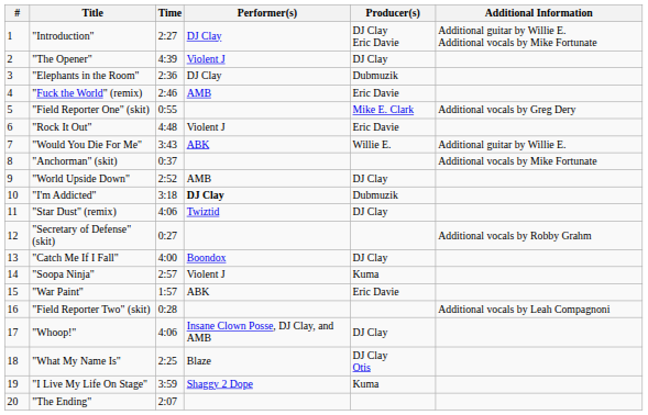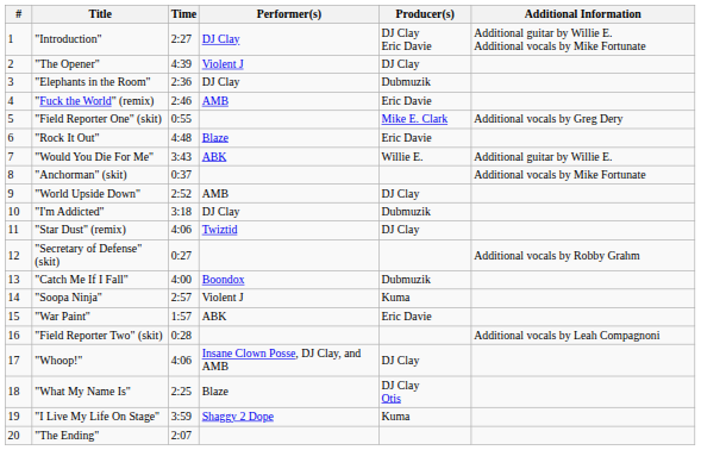"Rock It Out" | Performer(s): Violent J -> Blaze
"I'm Addicted" | Performer(s): bold -> normal
"Catch Me If I Fall" | Producer(s): DJ Clay -> Dubmuzik
